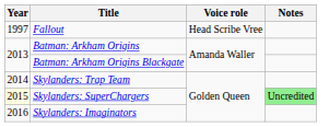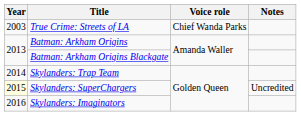- row: 1997 | Fallout | Head Scribe Vree
+ row: 2003 | True Crime: Streets of LA | Chief Wanda Parks
Skylanders: SuperChargers | Notes: lightgreen background -> no background
